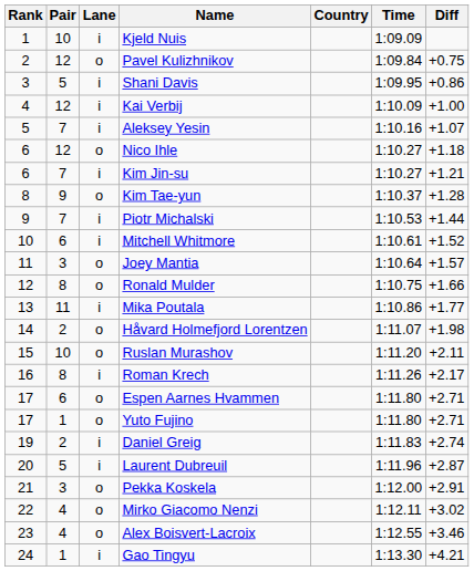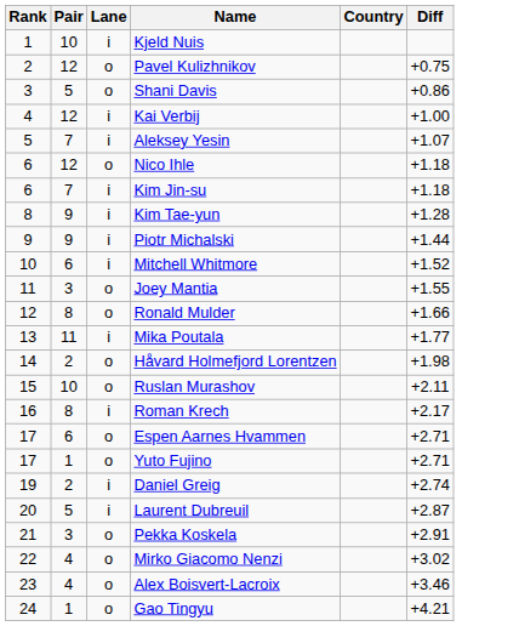- column: Time | 1:09.09 | 1:09.84 | 1:09.95 | 1:10.09 | 1:10.16 | 1:10.27 | 1:10.27 | 1:10.37 | 1:10.53 | 1:10.61 | 1:10.64 | 1:10.75 | 1:10.86 | 1:11.07 | 1:11.20 | 1:11.26 | 1:11.80 | 1:11.80 | 1:11.83 | 1:11.96 | 1:12.00 | 1:12.11 | 1:12.55 | 1:13.30
Shani Davis | Lane: i -> o
Kim Jin-su | Diff: +1.21 -> +1.18
Kim Tae-yun | Lane: o -> i
Piotr Michalski | Pair: 7 -> 9
Joey Mantia | Diff: +1.57 -> +1.55
Gao Tingyu | Lane: i -> o
